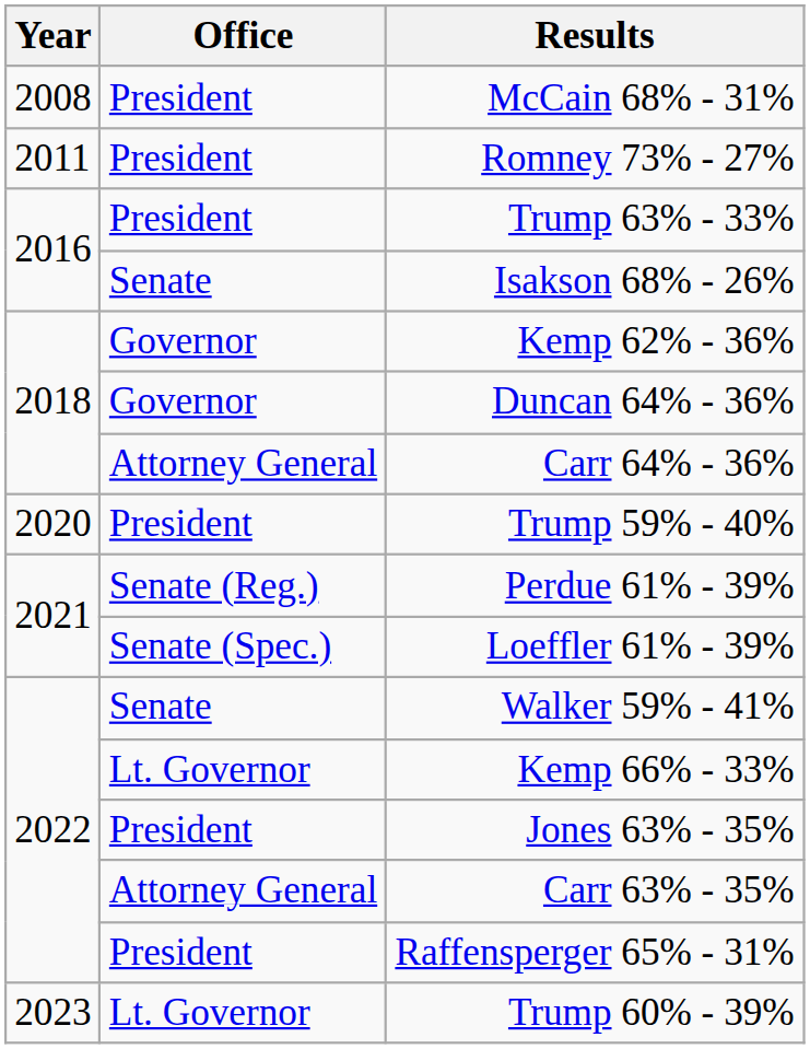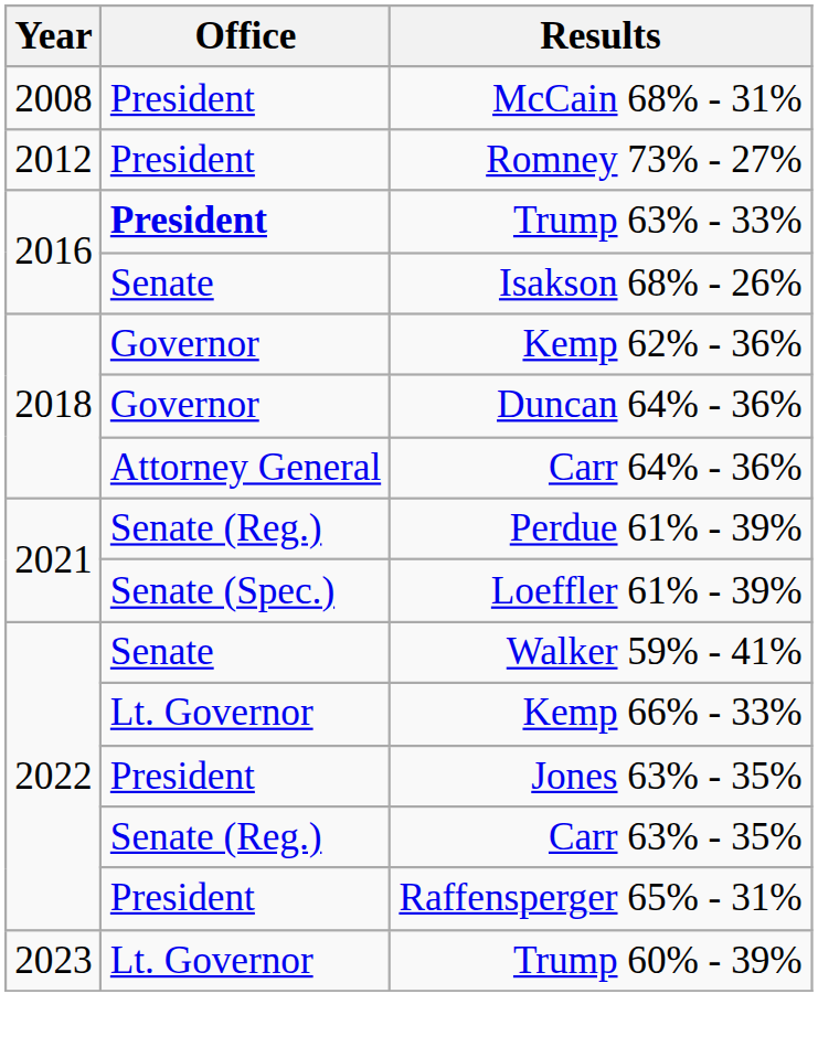Romney 73% - 27% | Year: 2011 -> 2012
Trump 63% - 33% | Office: normal -> bold
- row: 2020 | President | Trump 59% - 40%
Carr 63% - 35% | Office: Attorney General -> Senate (Reg.)
